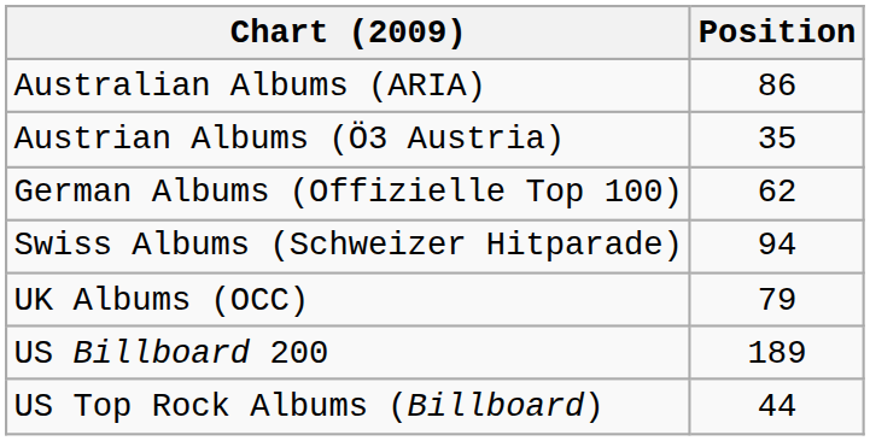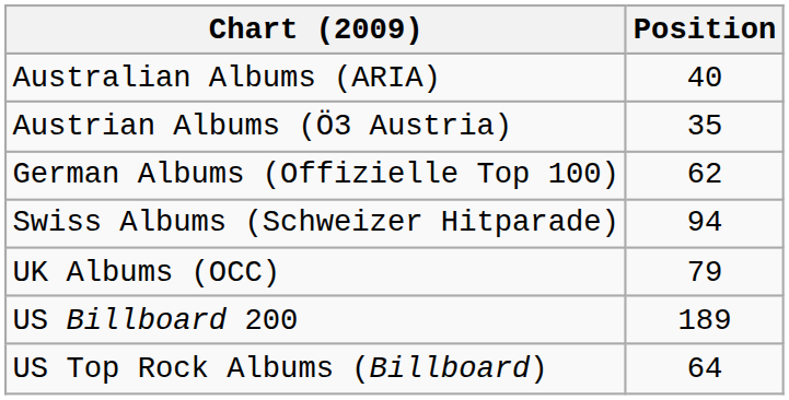Australian Albums (ARIA) | Position: 86 -> 40
US Top Rock Albums (Billboard) | Position: 44 -> 64
